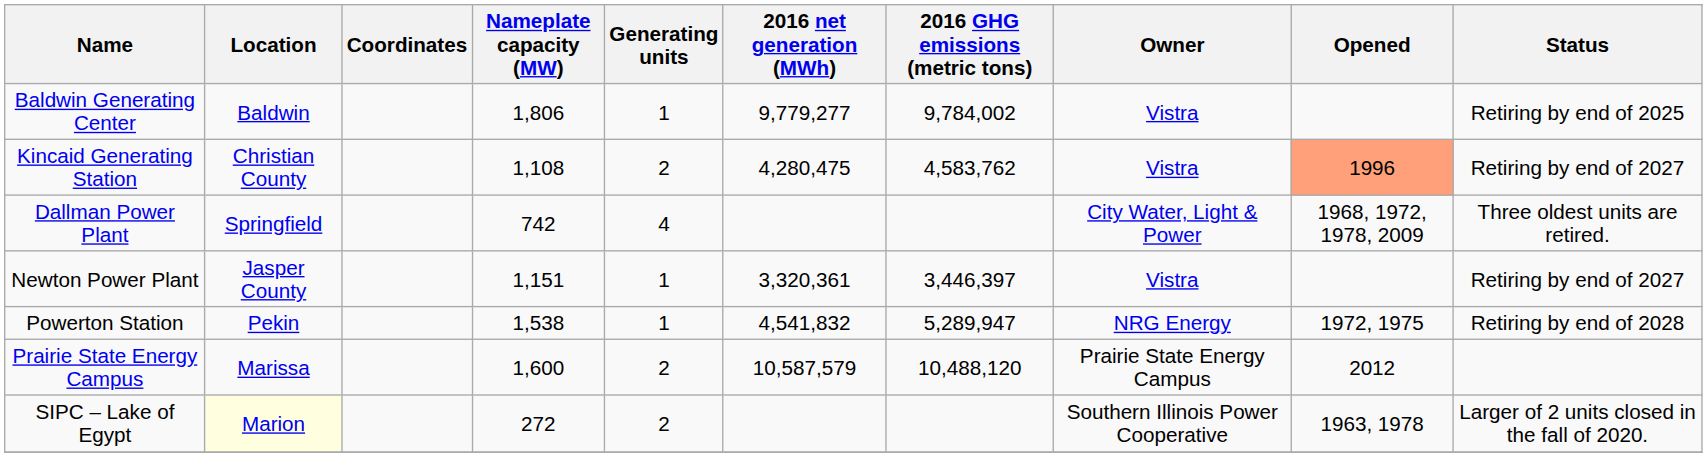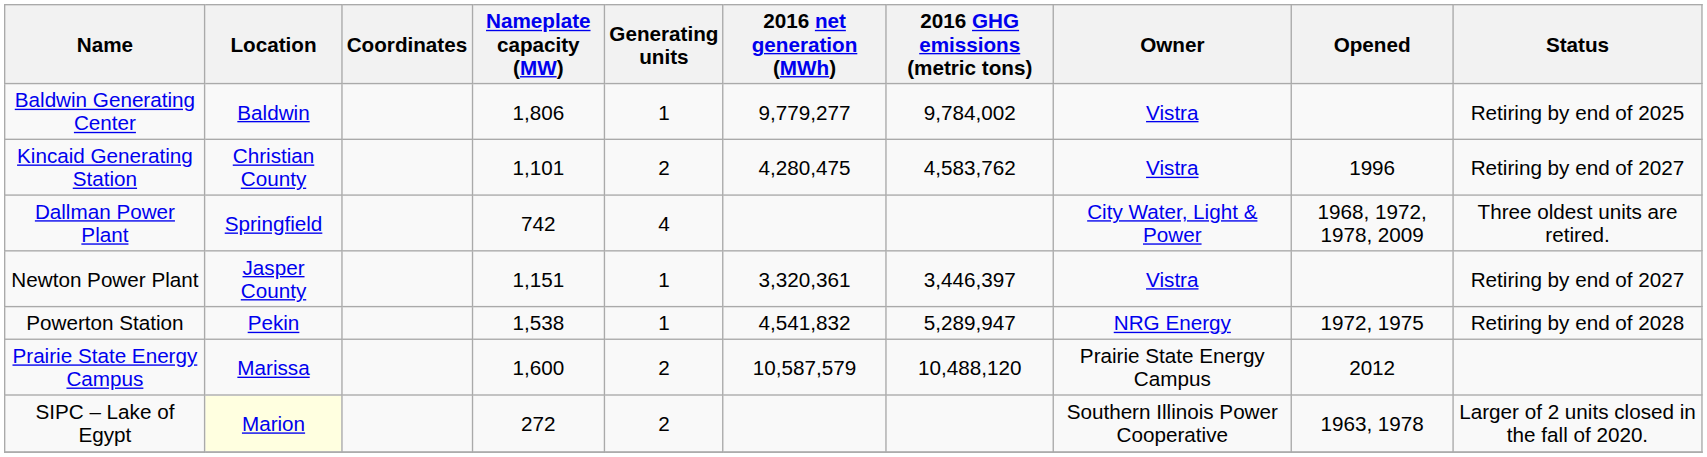Kincaid Generating Station | Nameplate capacity (MW): 1,108 -> 1,101
Kincaid Generating Station | Opened: lightsalmon background -> no background
